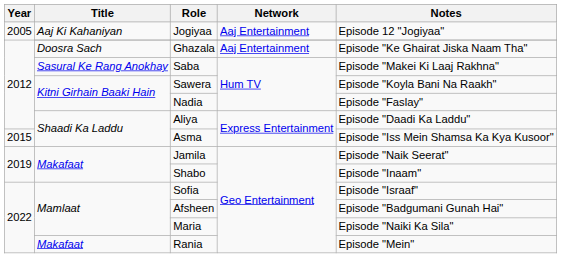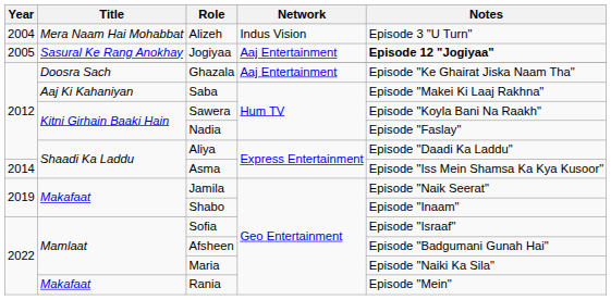+ row: 2004 | Mera Naam Hai Mohabbat | Alizeh | Indus Vision | Episode 3 "U Turn"
Jogiyaa | Title: Aaj Ki Kahaniyan -> Sasural Ke Rang Anokhay
Jogiyaa | Notes: normal -> bold
Saba | Title: Sasural Ke Rang Anokhay -> Aaj Ki Kahaniyan
Asma | Year: 2015 -> 2014
